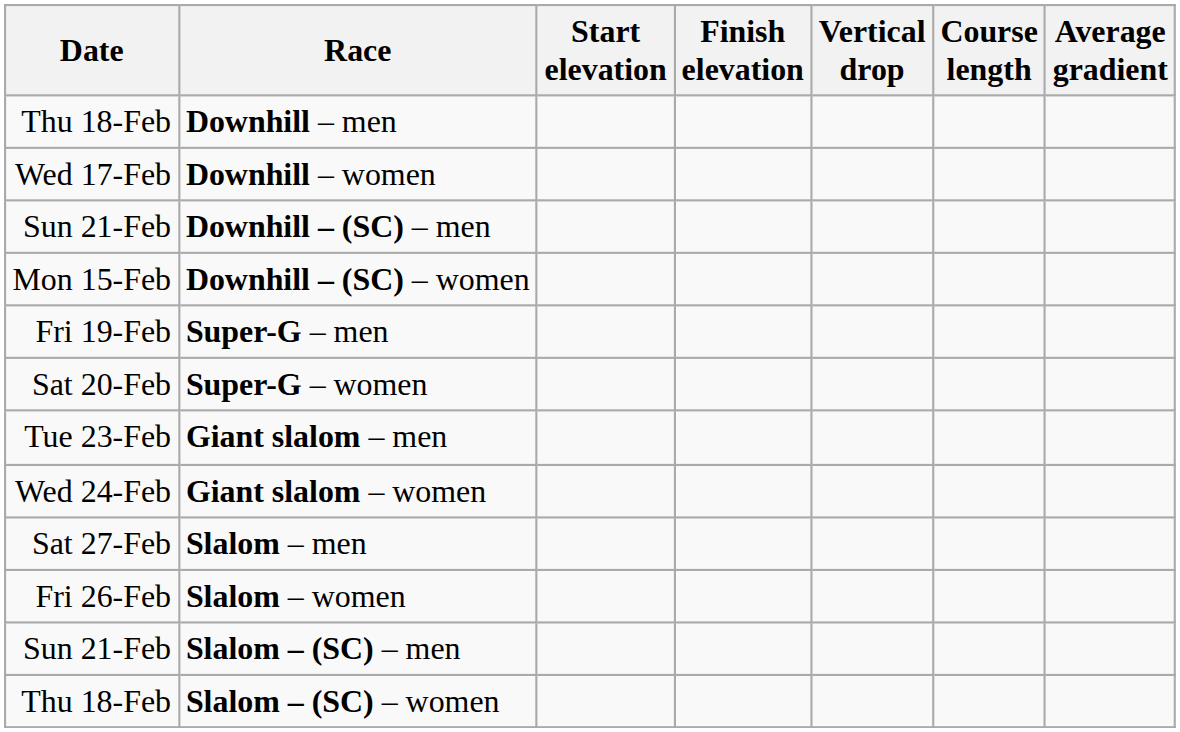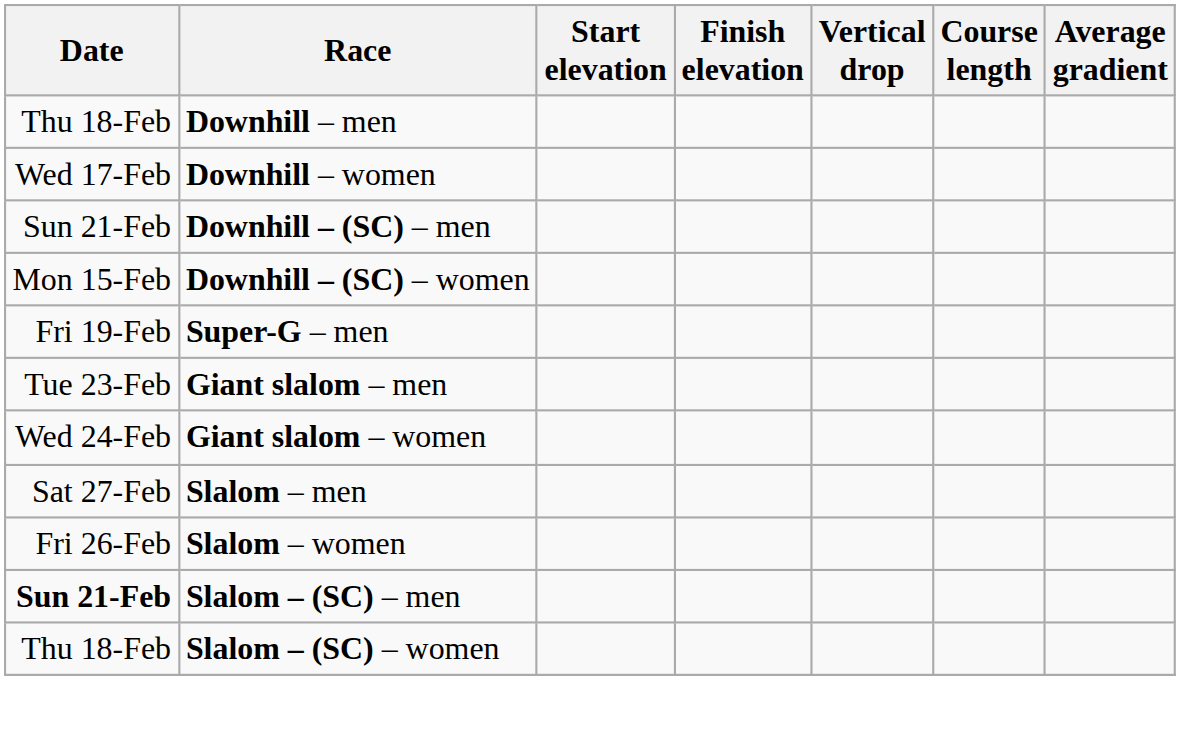- row: Sat 20-Feb | Super-G – women
Slalom – (SC) – men | Date: normal -> bold
